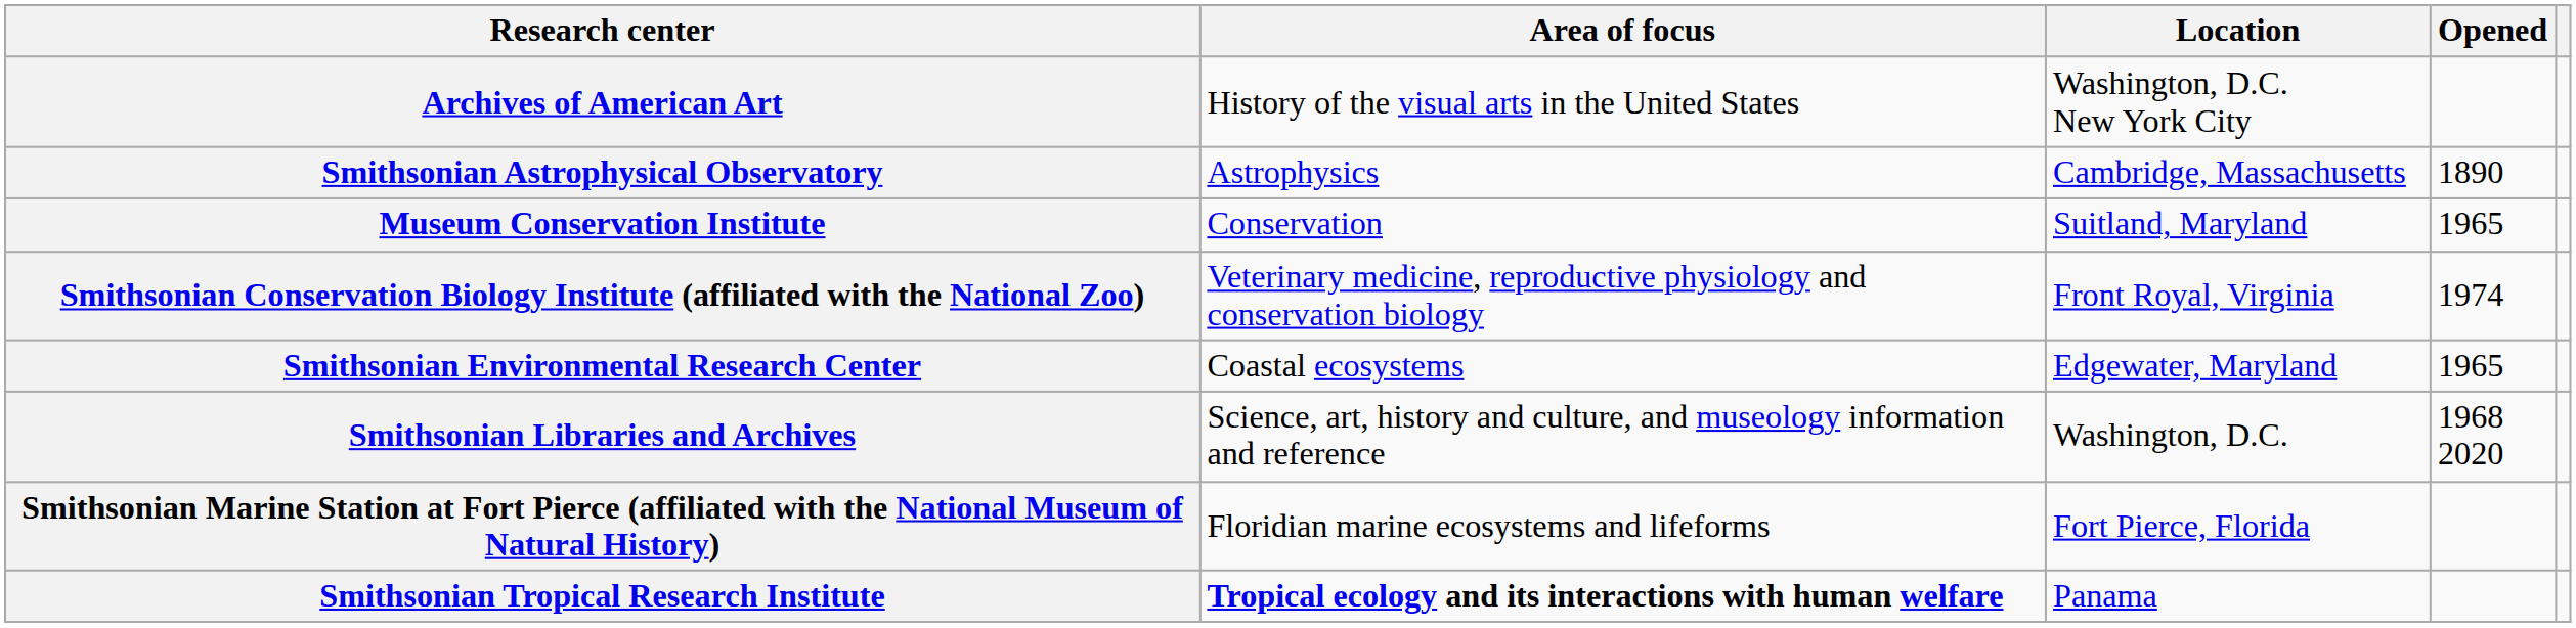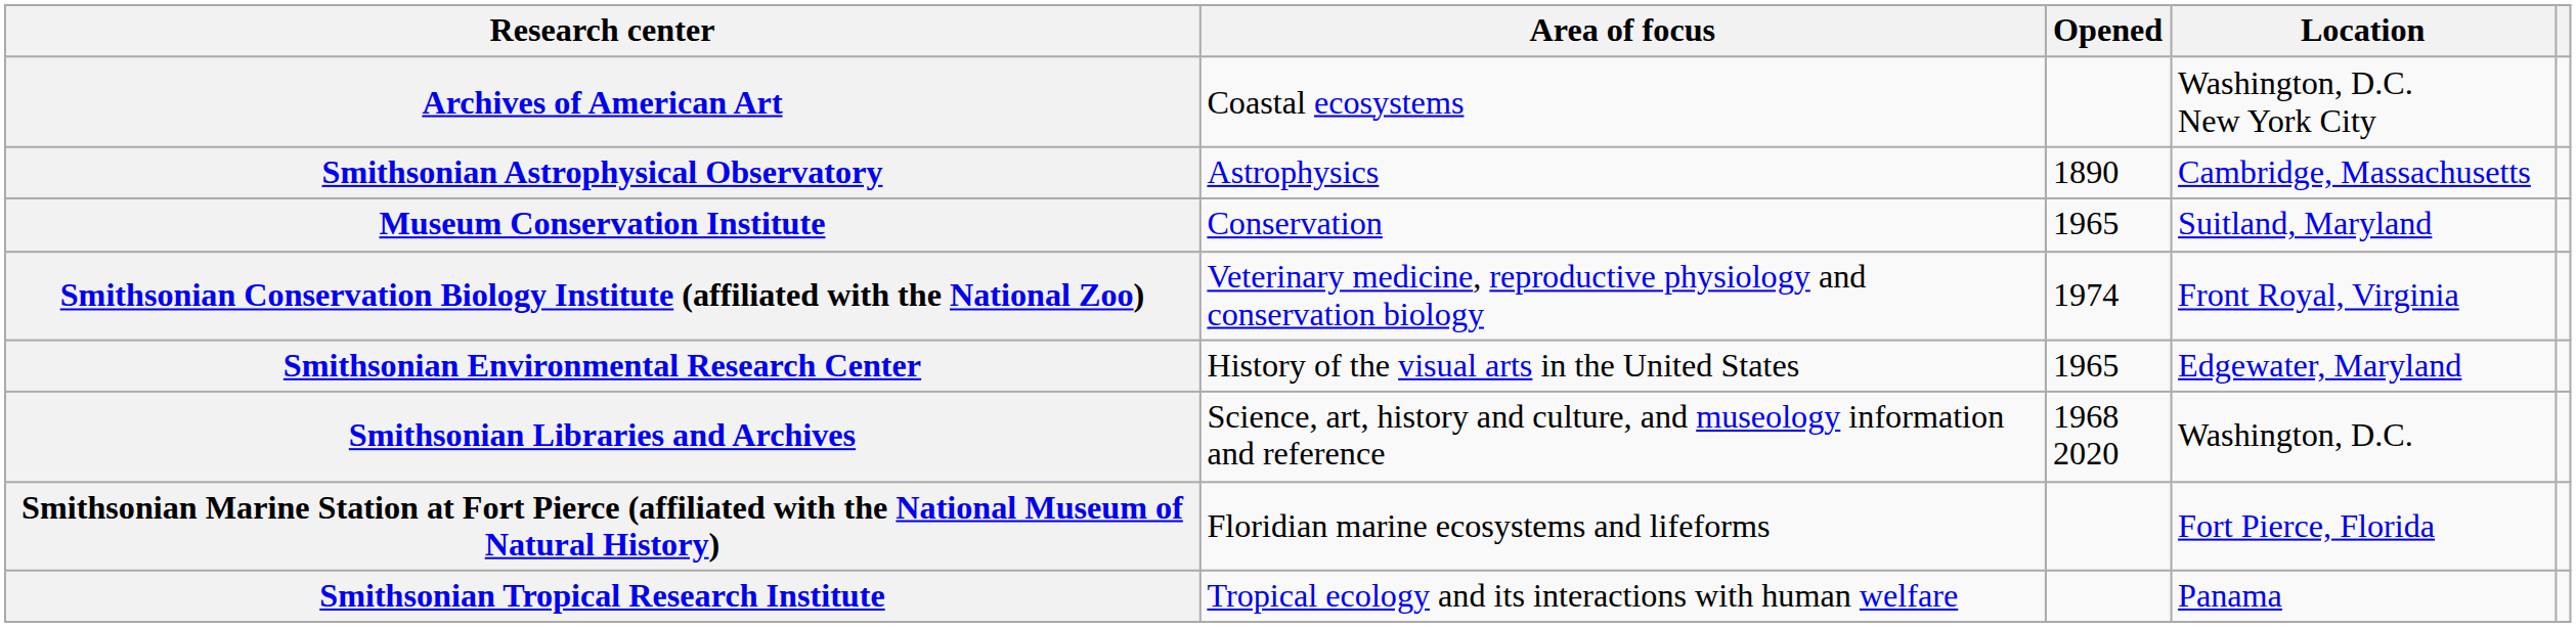columns swapped: Location <-> Opened
Archives of American Art | Area of focus: History of the visual arts in the United States -> Coastal ecosystems
Smithsonian Environmental Research Center | Area of focus: Coastal ecosystems -> History of the visual arts in the United States
Smithsonian Tropical Research Institute | Area of focus: bold -> normal
